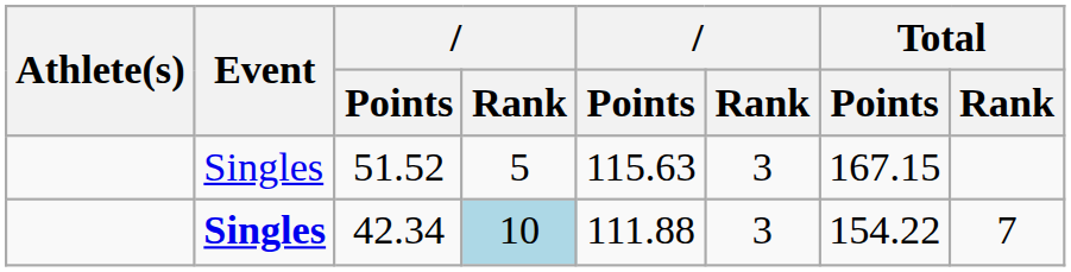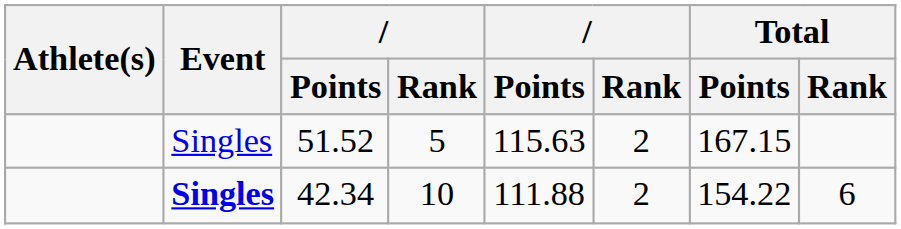51.52 | column 6: 3 -> 2
42.34 | column 4: lightblue background -> no background
42.34 | column 6: 3 -> 2
42.34 | Total / Rank: 7 -> 6
